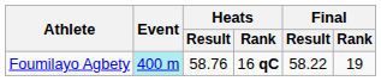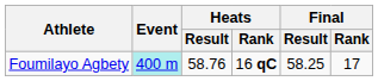Foumilayo Agbety | Final / Result: 58.22 -> 58.25
Foumilayo Agbety | Final / Rank: 19 -> 17
